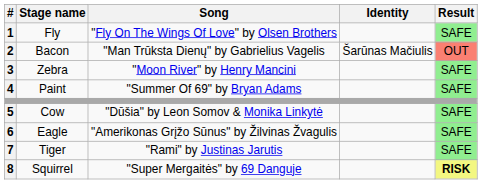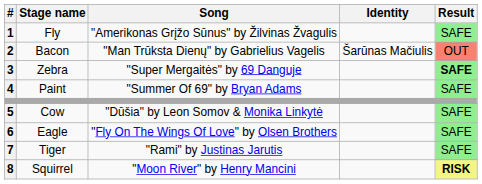Fly | Song: "Fly On The Wings Of Love" by Olsen Brothers -> "Amerikonas Grįžo Sūnus" by Žilvinas Žvagulis
Zebra | Song: "Moon River" by Henry Mancini -> "Super Mergaitės" by 69 Danguje
Zebra | Result: normal -> bold
Eagle | Song: "Amerikonas Grįžo Sūnus" by Žilvinas Žvagulis -> "Fly On The Wings Of Love" by Olsen Brothers
Squirrel | Song: "Super Mergaitės" by 69 Danguje -> "Moon River" by Henry Mancini
